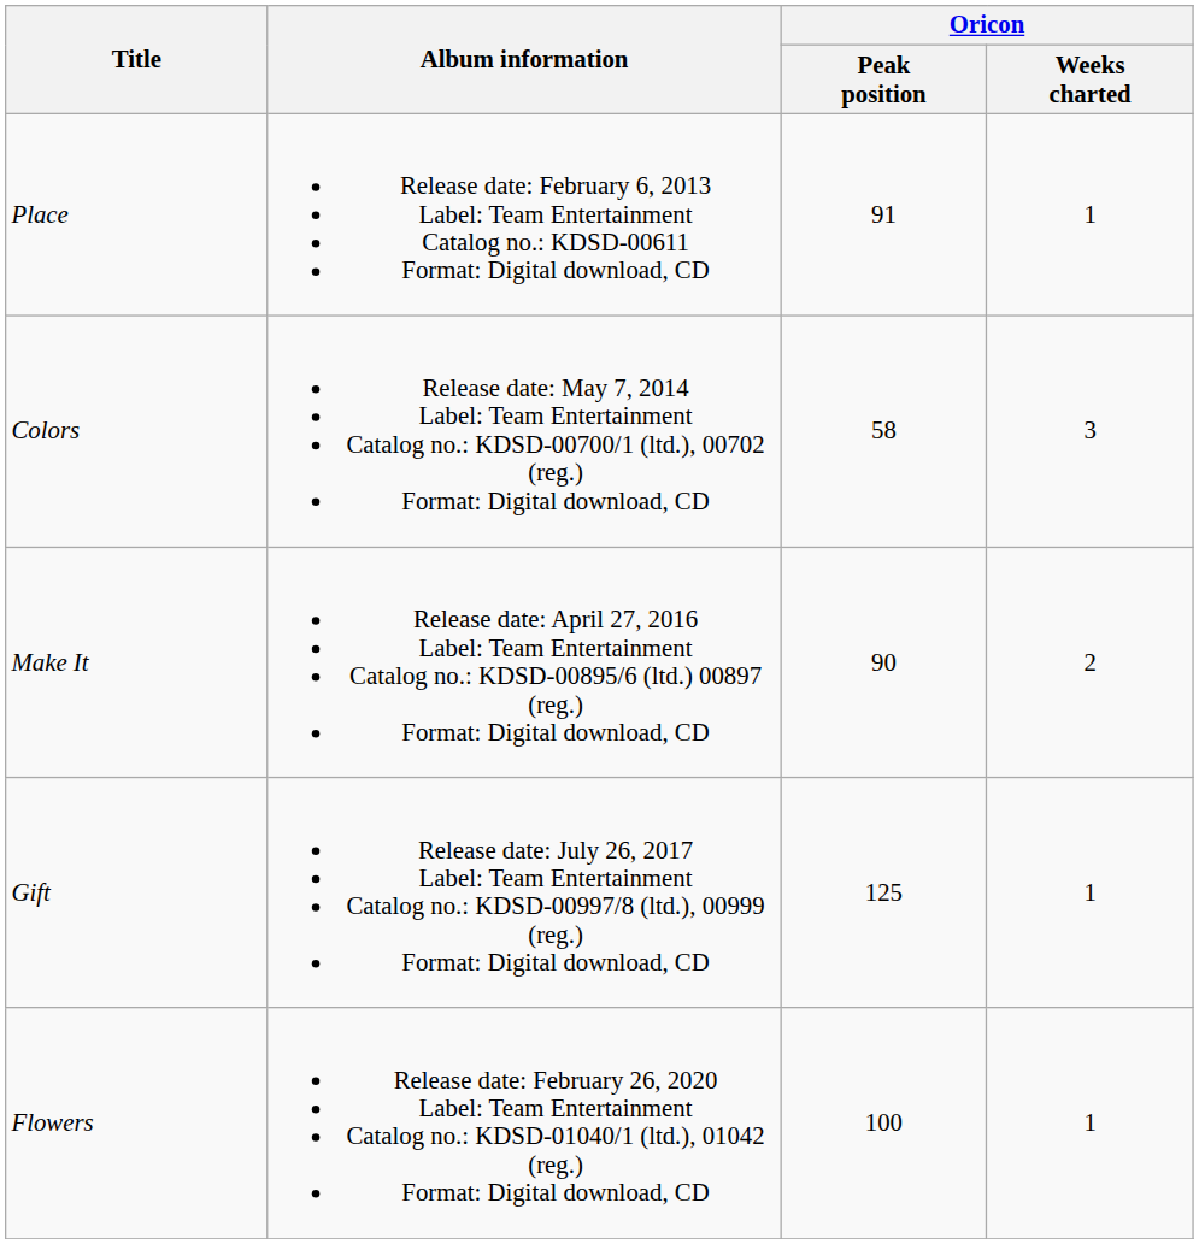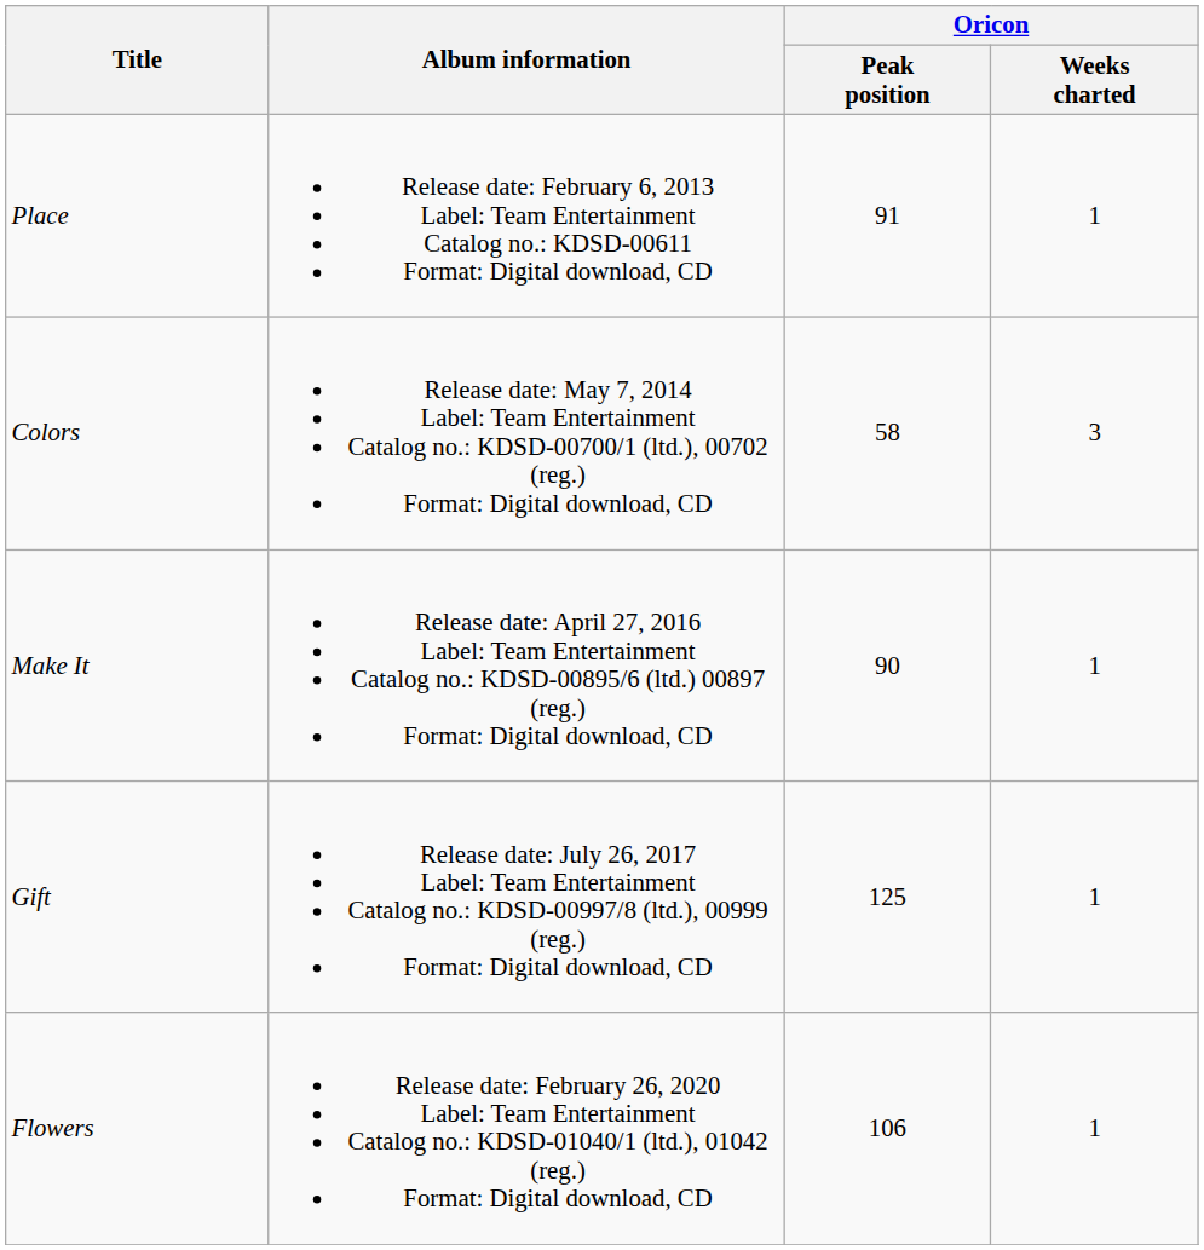Make It | Oricon / Weeks charted: 2 -> 1
Flowers | Oricon / Peak position: 100 -> 106
